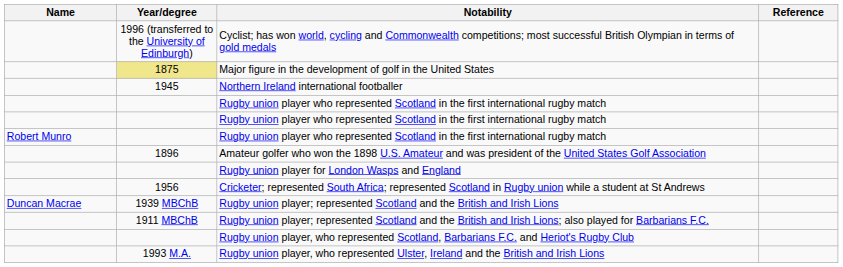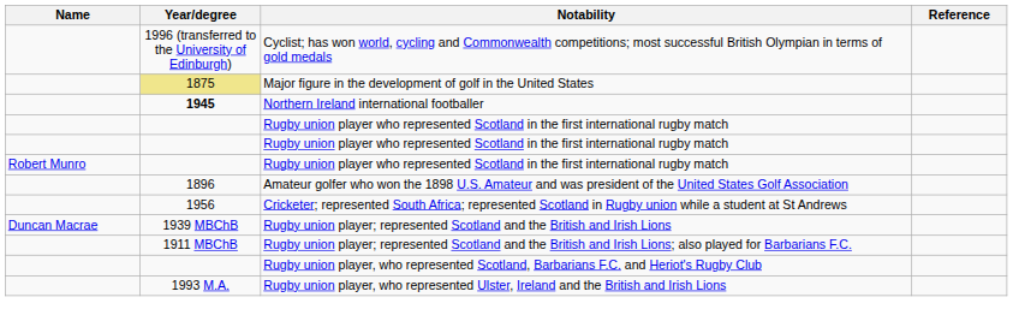Northern Ireland international footballer | Year/degree: normal -> bold
- row: Rugby union player for London Wasps and England
